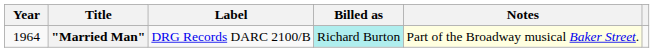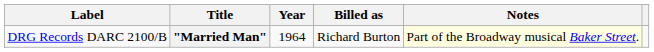columns swapped: Year <-> Label
"Married Man" | Billed as: paleturquoise background -> no background
